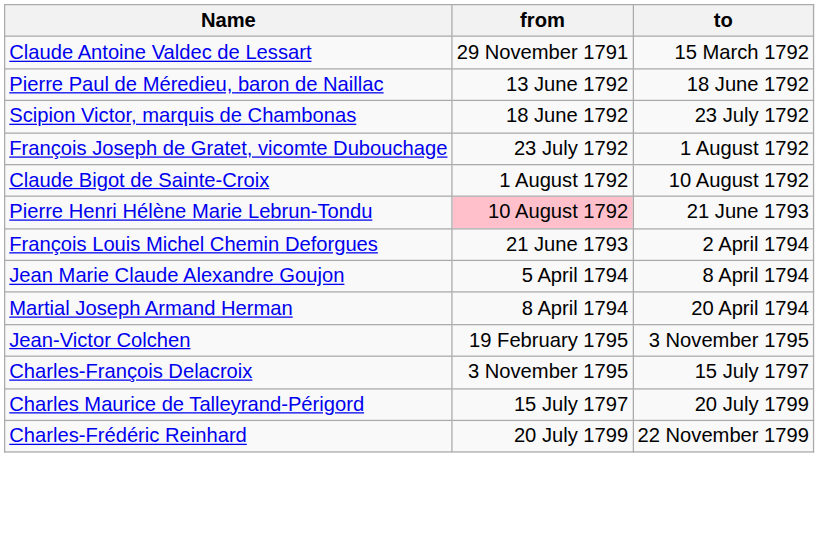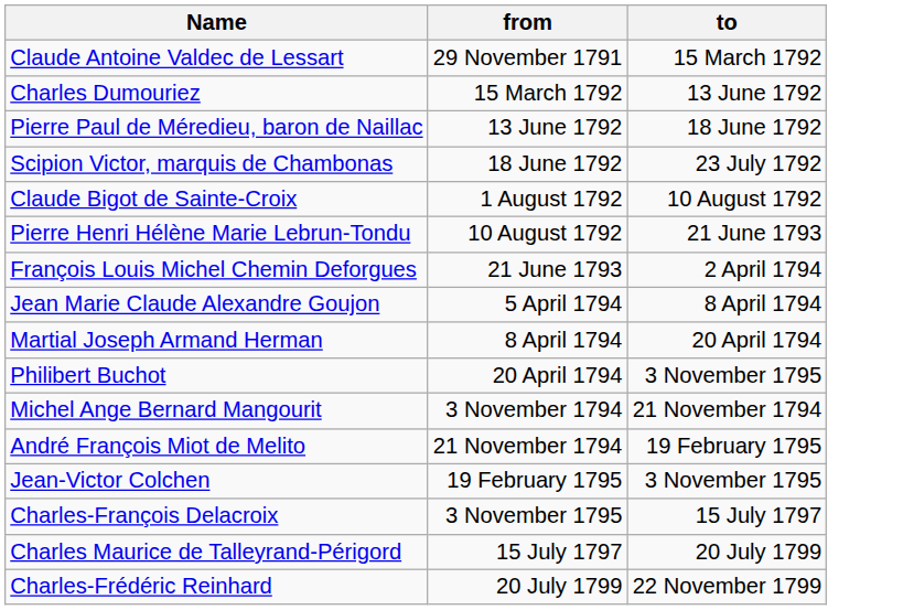+ row: Charles Dumouriez | 15 March 1792 | 13 June 1792
- row: François Joseph de Gratet, vicomte Dubouchage | 23 July 1792 | 1 August 1792
Pierre Henri Hélène Marie Lebrun-Tondu | from: pink background -> no background
+ row: Philibert Buchot | 20 April 1794 | 3 November 1795
+ row: Michel Ange Bernard Mangourit | 3 November 1794 | 21 November 1794
+ row: André François Miot de Melito | 21 November 1794 | 19 February 1795
